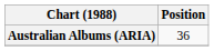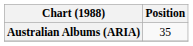Australian Albums (ARIA) | Position: 36 -> 35
